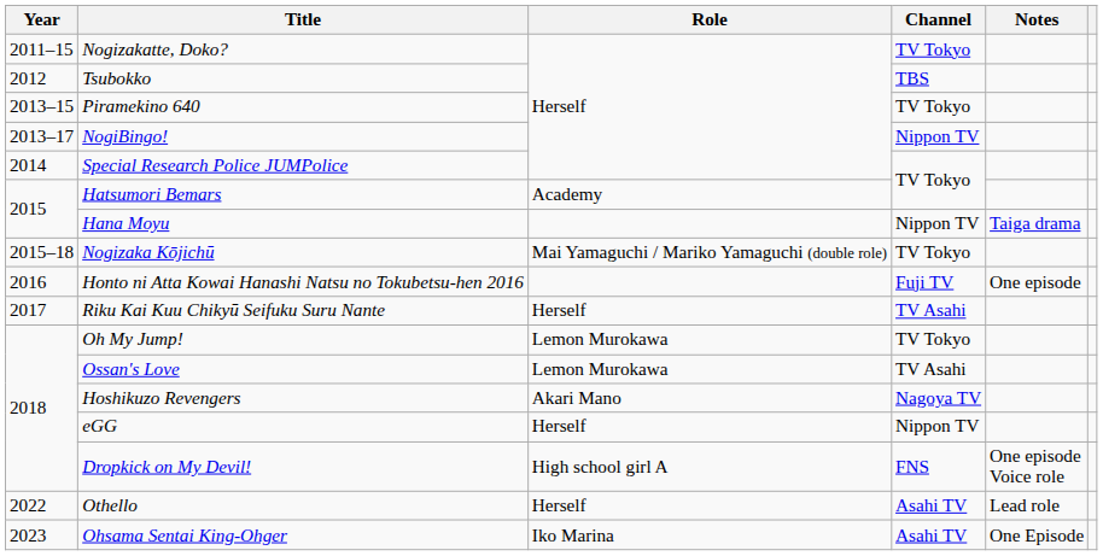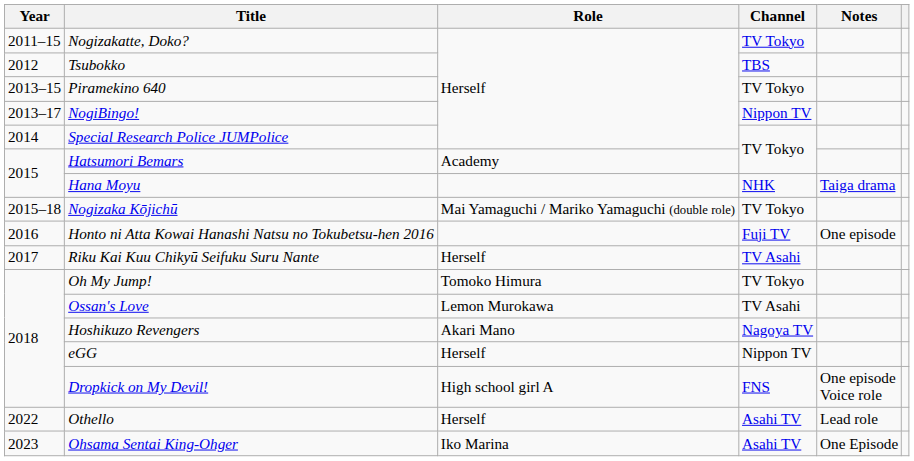Hana Moyu | Channel: Nippon TV -> NHK
Oh My Jump! | Role: Lemon Murokawa -> Tomoko Himura
